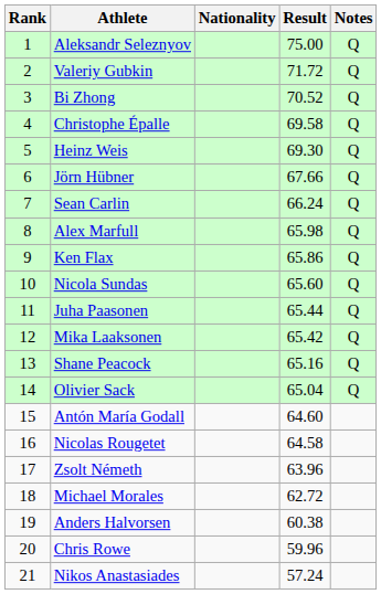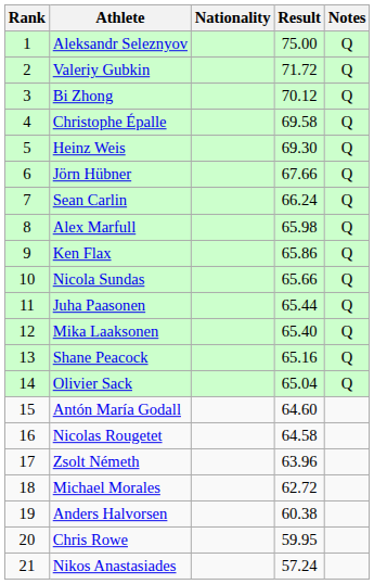Bi Zhong | Result: 70.52 -> 70.12
Nicola Sundas | Result: 65.60 -> 65.66
Mika Laaksonen | Result: 65.42 -> 65.40
Chris Rowe | Result: 59.96 -> 59.95
